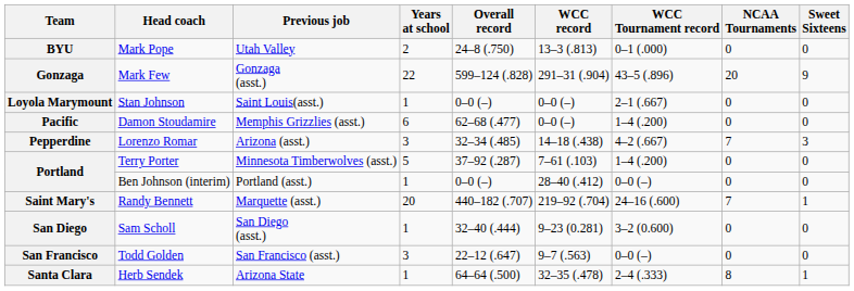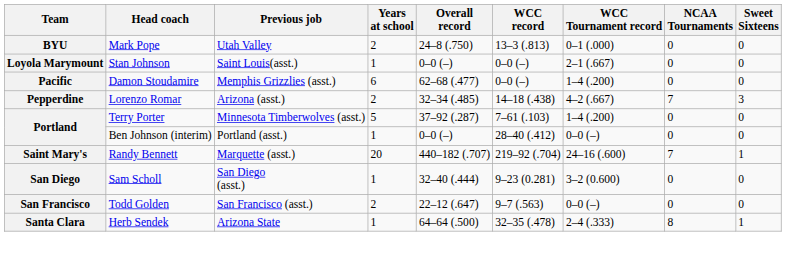- row: Gonzaga | Mark Few | Gonzaga (asst.) | 22 | 599–124 (.828) | 291–31 (.904) | 43–5 (.896) | 20 | 9
Pepperdine | Years at school: 3 -> 2
San Francisco | Years at school: 3 -> 2
